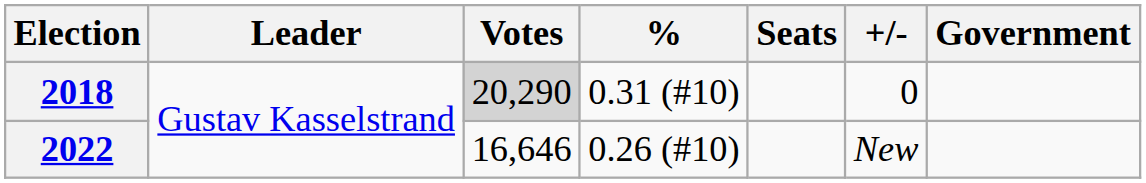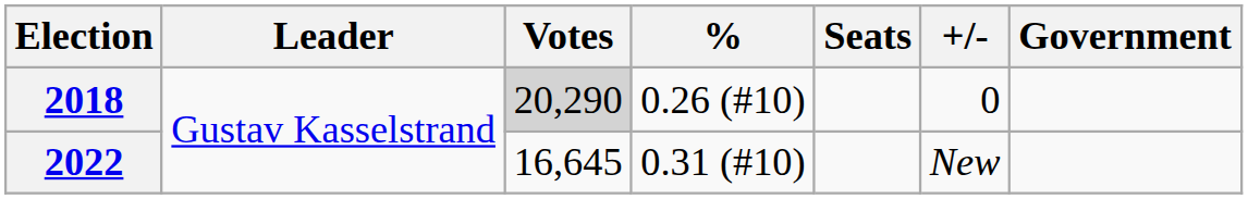2018 | %: 0.31 (#10) -> 0.26 (#10)
2022 | Votes: 16,646 -> 16,645
2022 | %: 0.26 (#10) -> 0.31 (#10)
